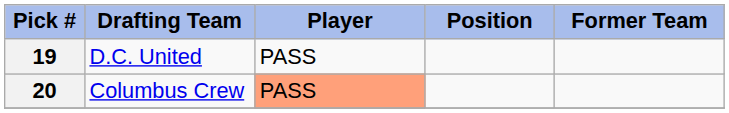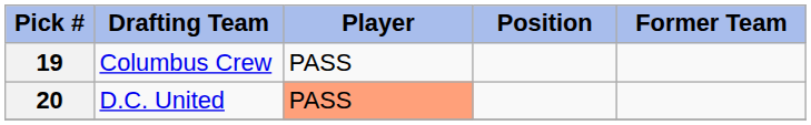19 | Drafting Team: D.C. United -> Columbus Crew
20 | Drafting Team: Columbus Crew -> D.C. United
